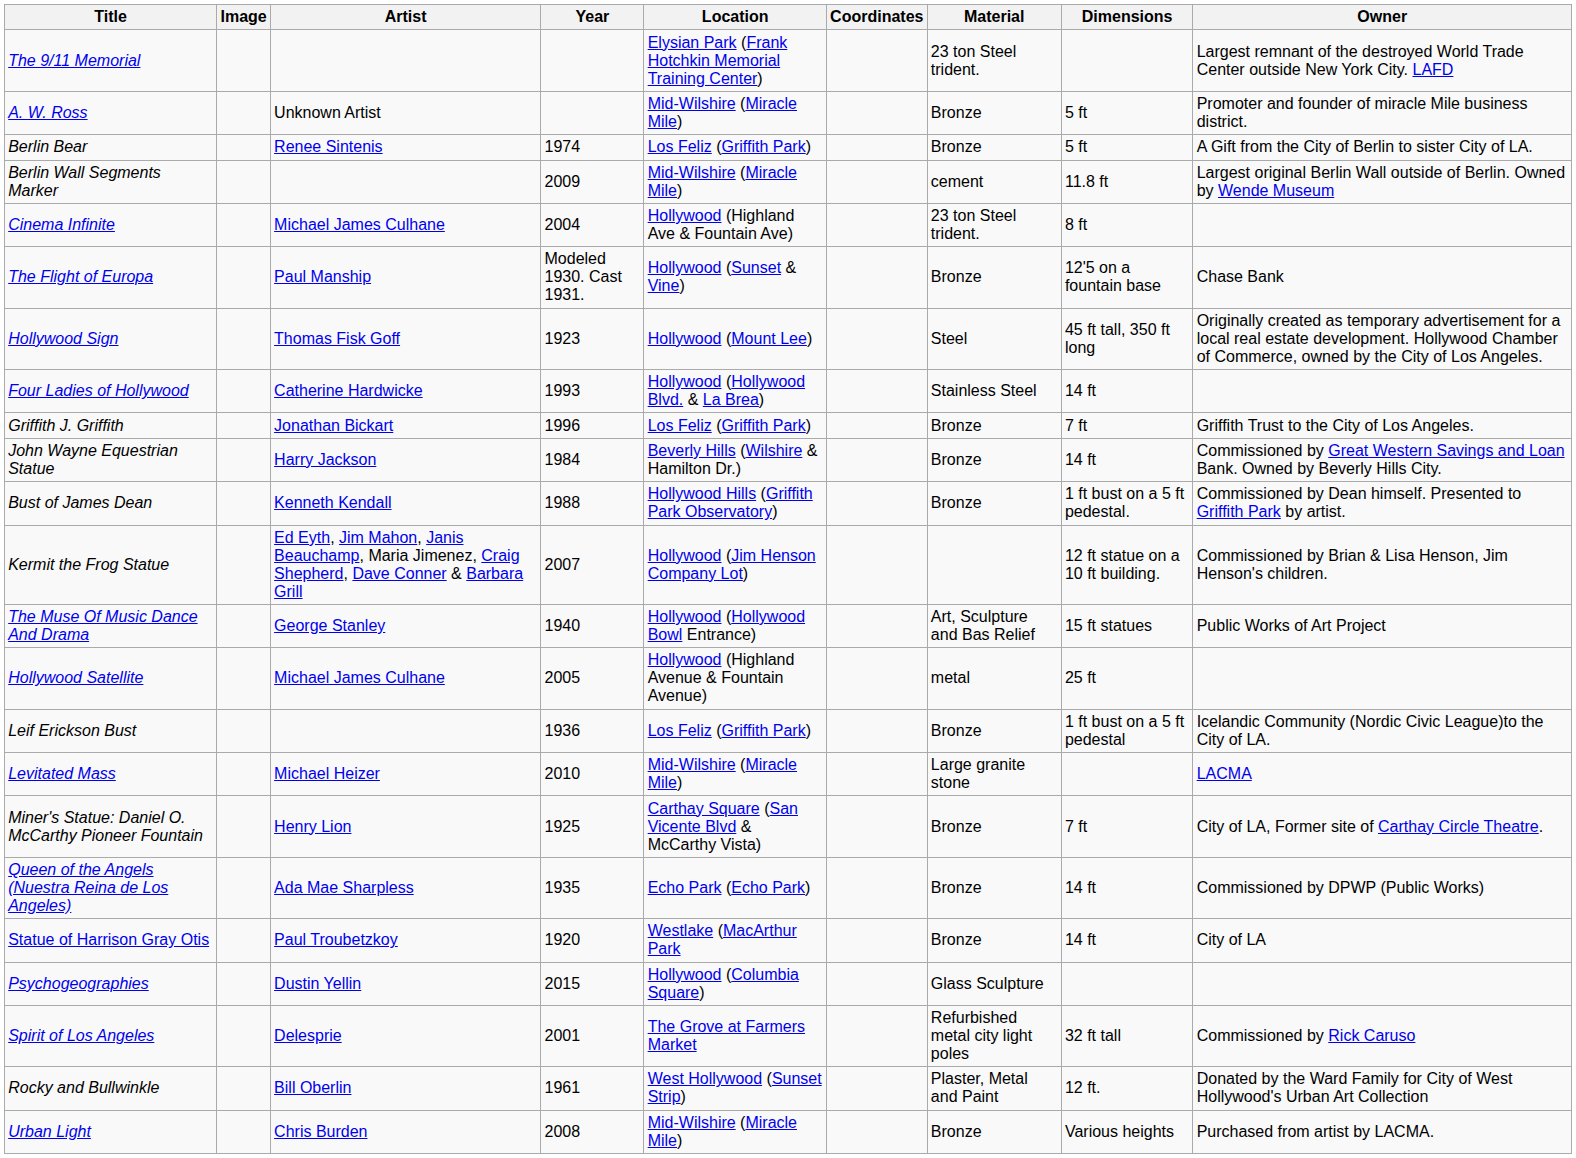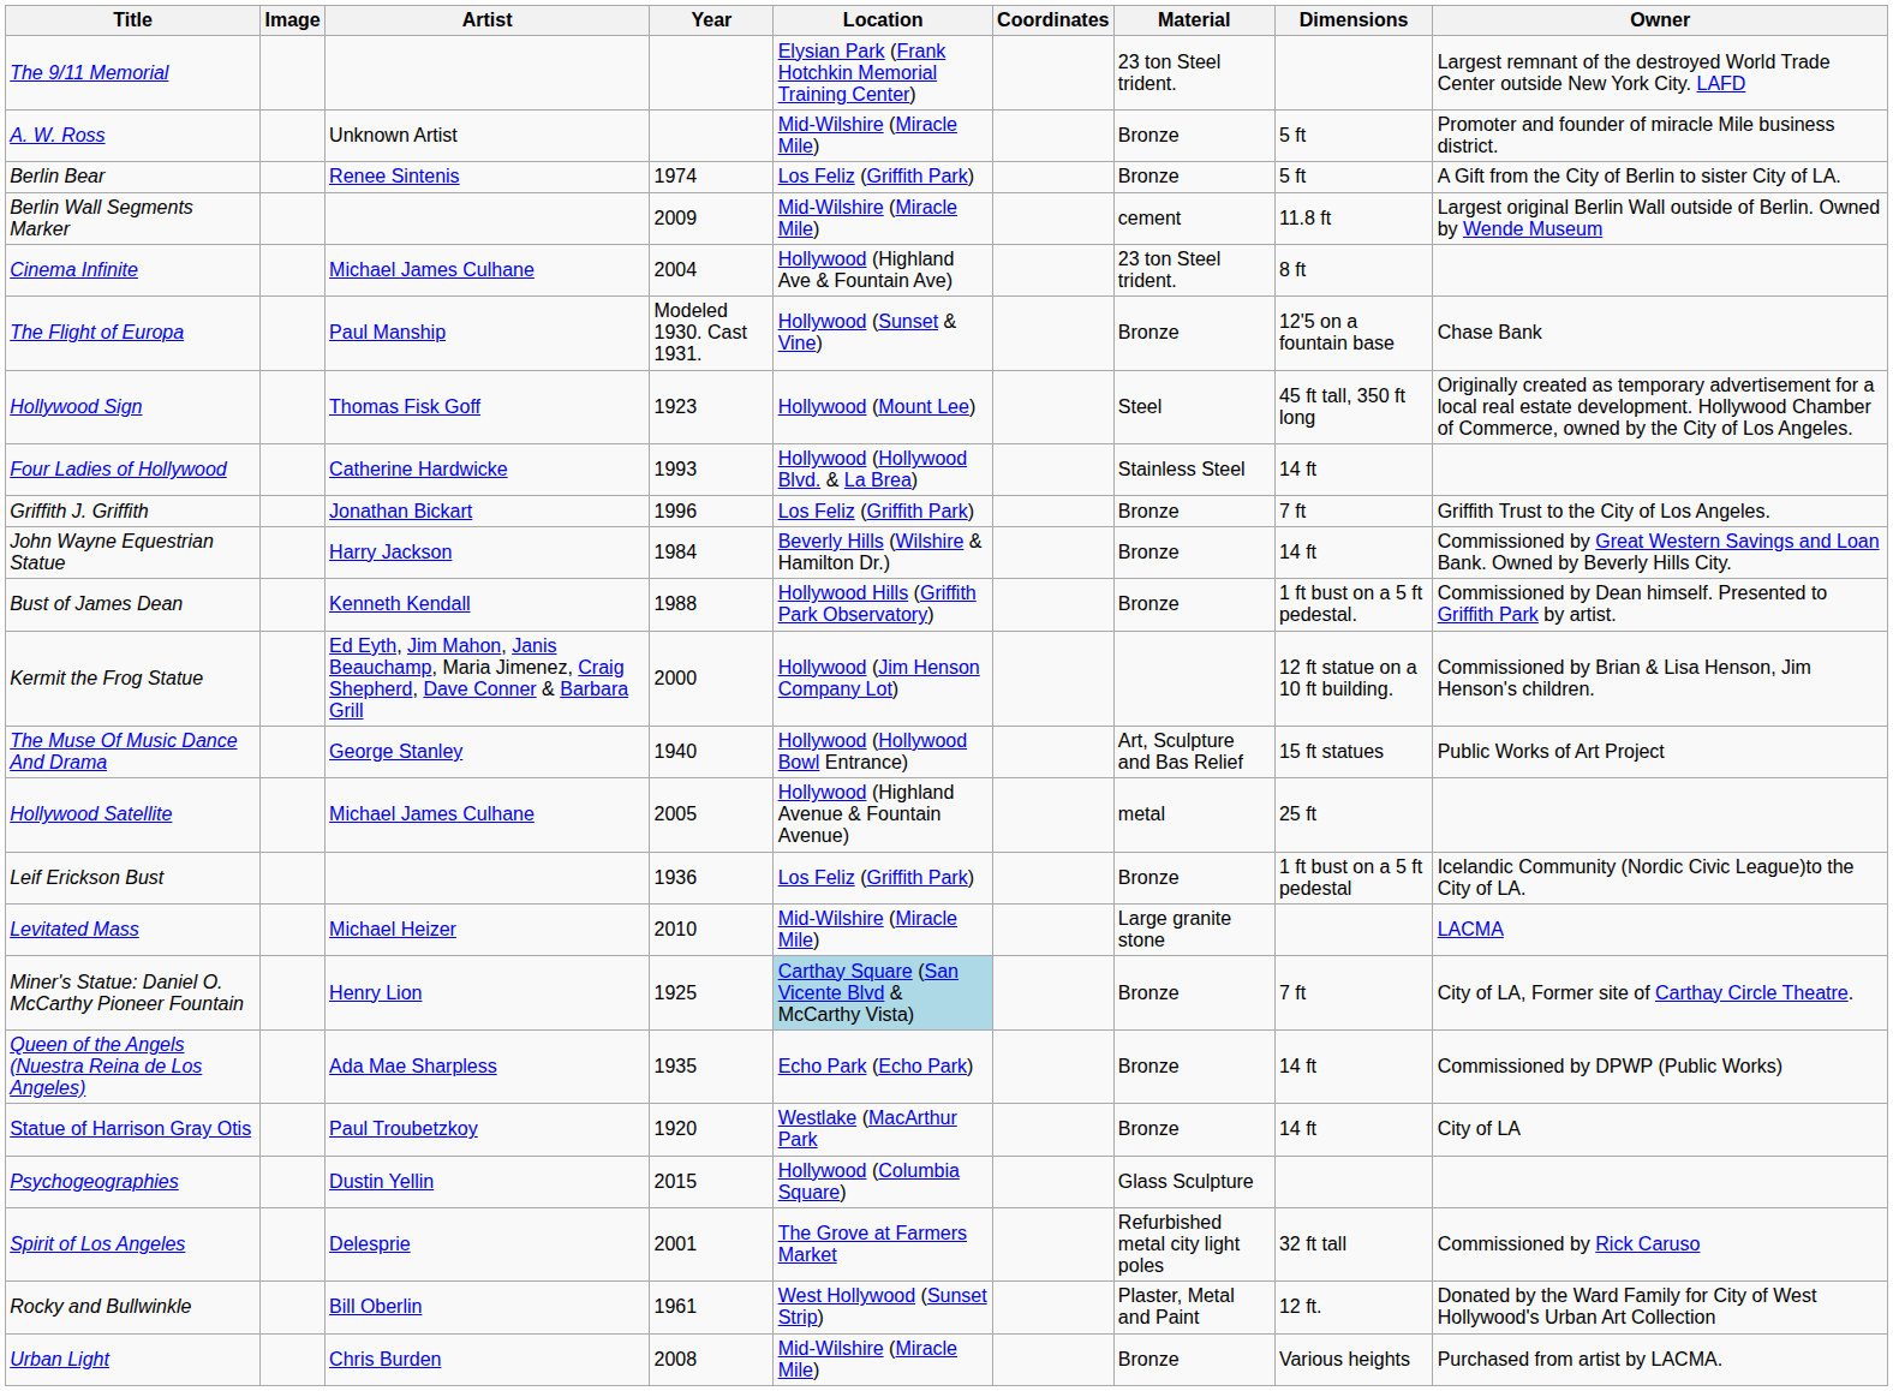Kermit the Frog Statue | Year: 2007 -> 2000
Miner's Statue: Daniel O. McCarthy Pioneer Fountain | Location: no background -> lightblue background
